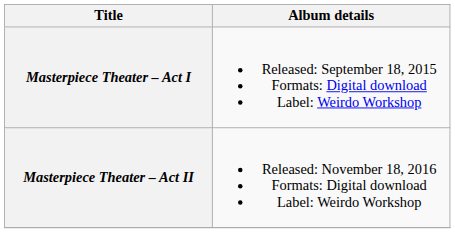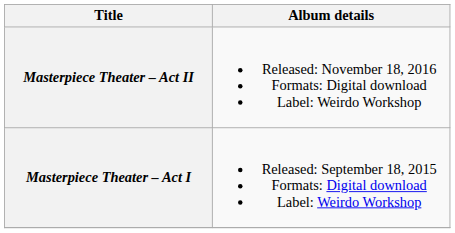rows swapped: Masterpiece Theater – Act I <-> Masterpiece Theater – Act II
